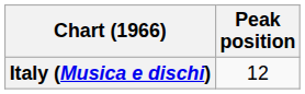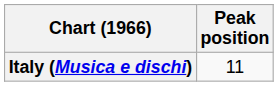Italy (Musica e dischi) | Peak position: 12 -> 11
